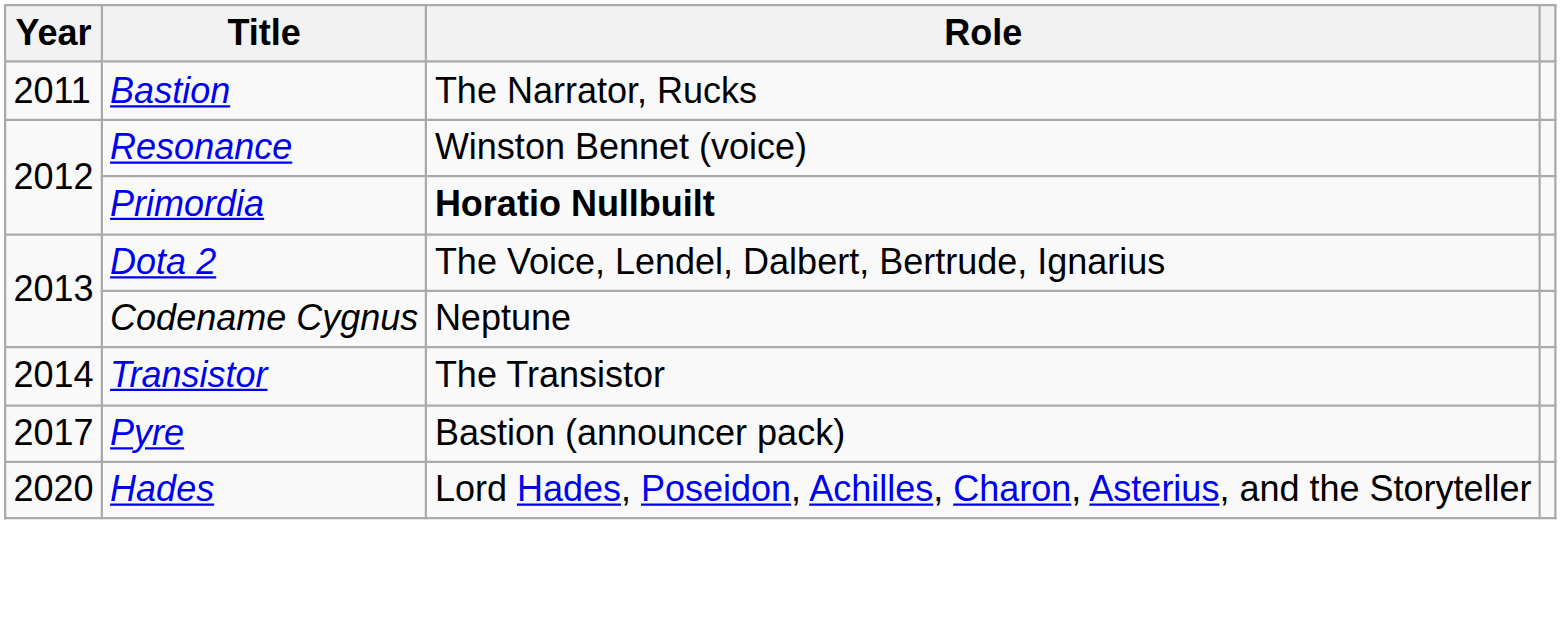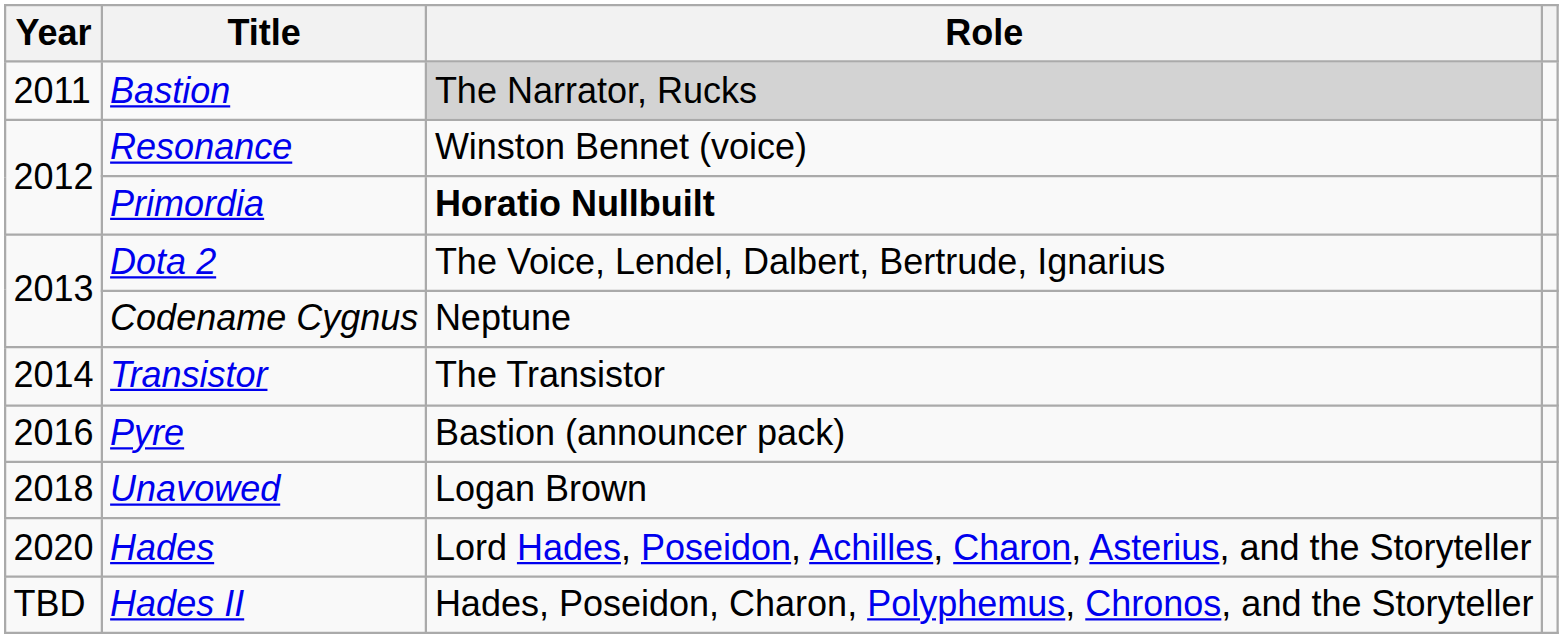Bastion | Role: no background -> lightgrey background
Pyre | Year: 2017 -> 2016
+ row: 2018 | Unavowed | Logan Brown
+ row: TBD | Hades II | Hades, Poseidon, Charon, Polyphemus, Chronos, and the Storyteller
